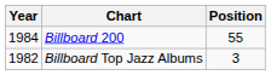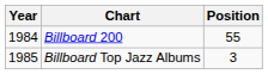Billboard Top Jazz Albums | Year: 1982 -> 1985
